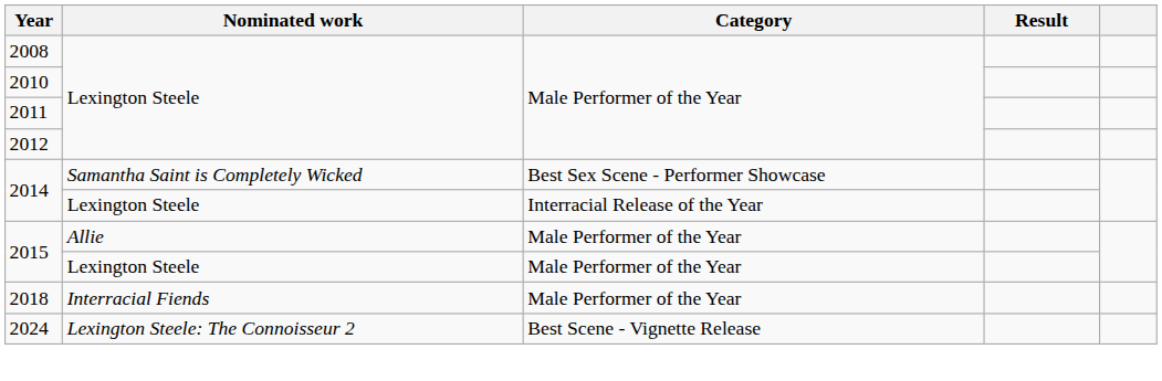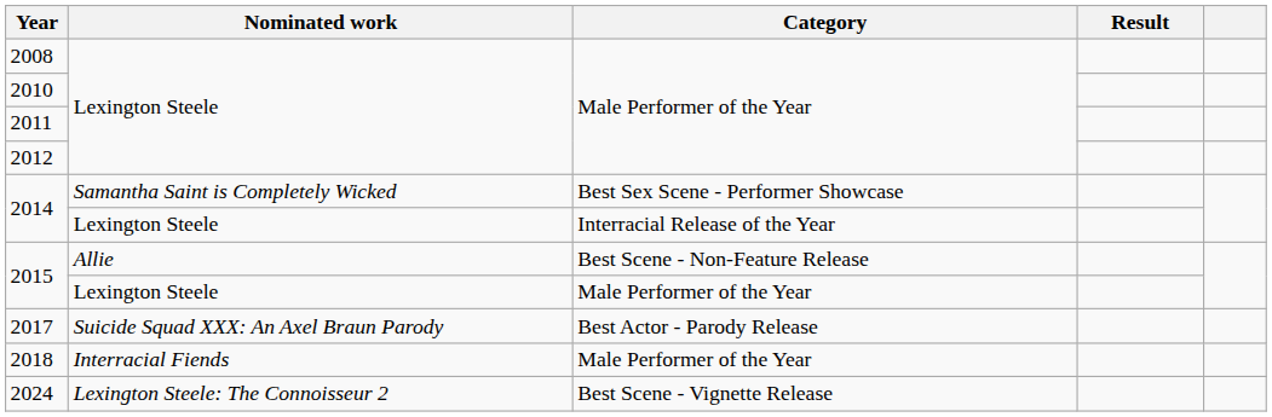2015 / Allie | Category: Male Performer of the Year -> Best Scene - Non-Feature Release
+ row: 2017 | Suicide Squad XXX: An Axel Braun Parody | Best Actor - Parody Release
